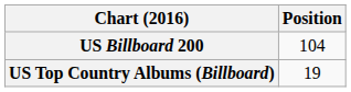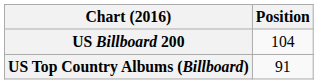US Top Country Albums (Billboard) | Position: 19 -> 91
